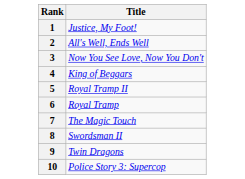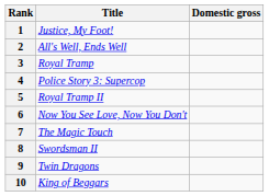+ column: Domestic gross
3 | Title: Now You See Love, Now You Don't -> Royal Tramp
4 | Title: King of Beggars -> Police Story 3: Supercop
6 | Title: Royal Tramp -> Now You See Love, Now You Don't
10 | Title: Police Story 3: Supercop -> King of Beggars
